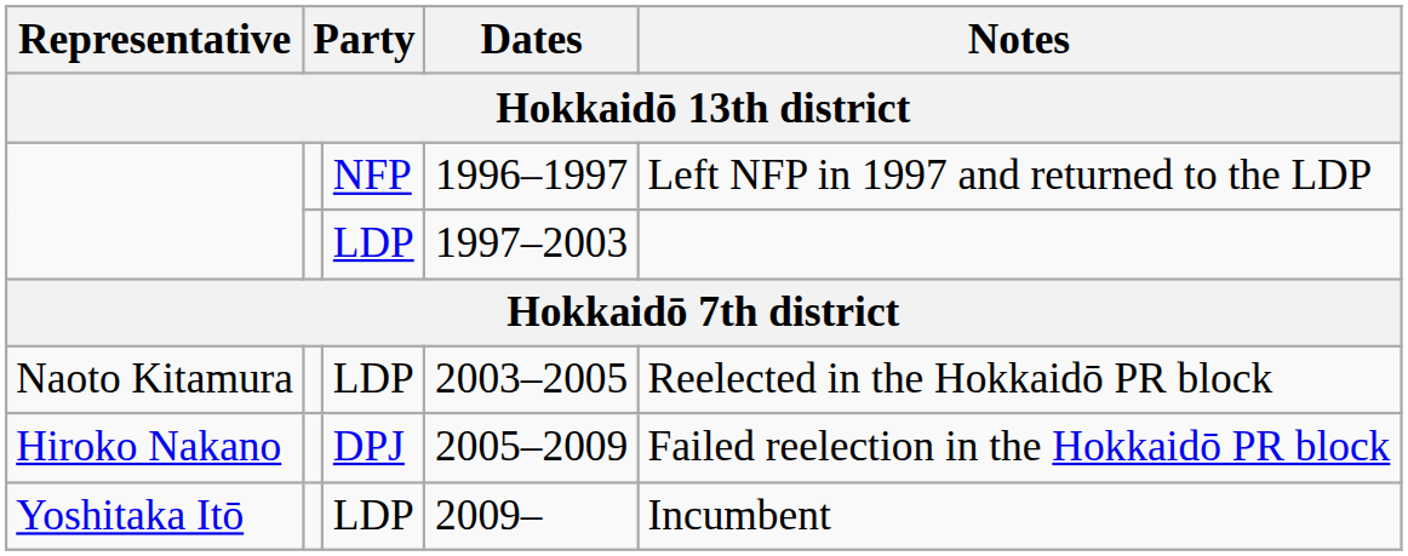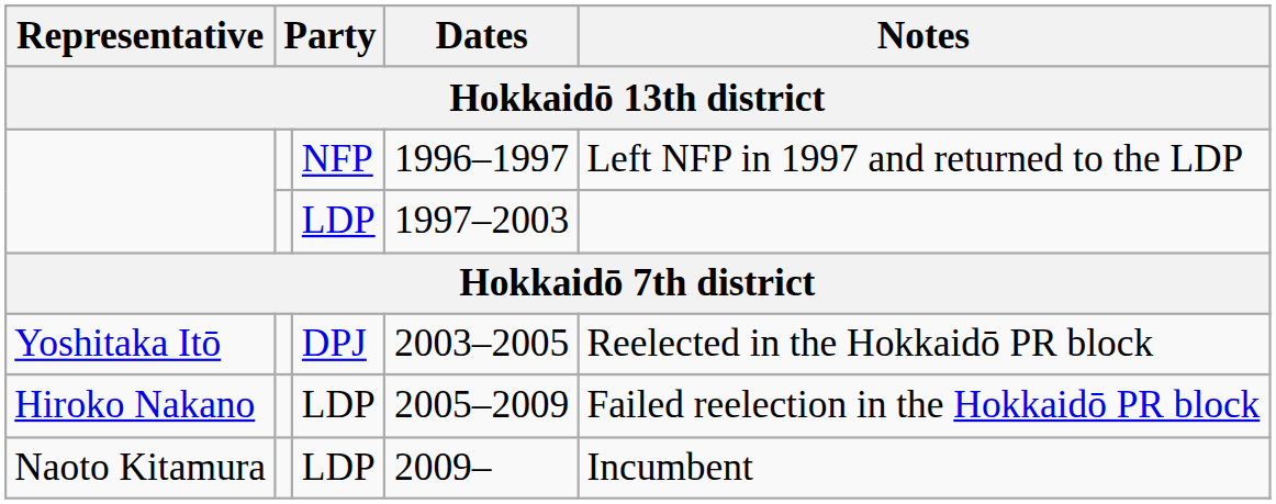2003–2005 | Representative: Naoto Kitamura -> Yoshitaka Itō
2003–2005 | column 3: LDP -> DPJ
2005–2009 | column 3: DPJ -> LDP
2009– | Representative: Yoshitaka Itō -> Naoto Kitamura
